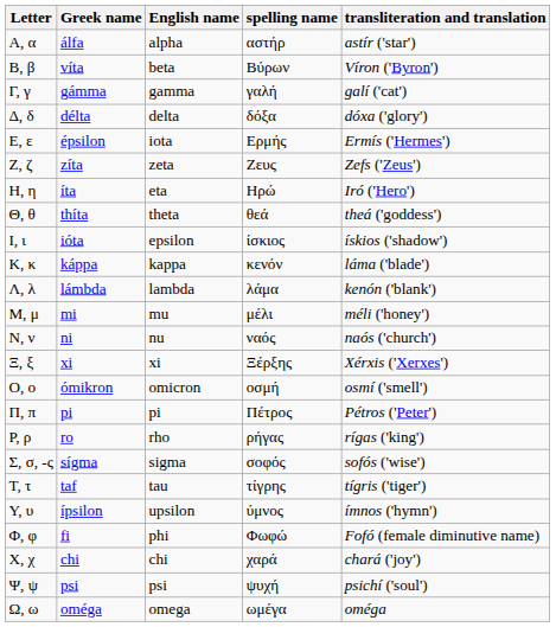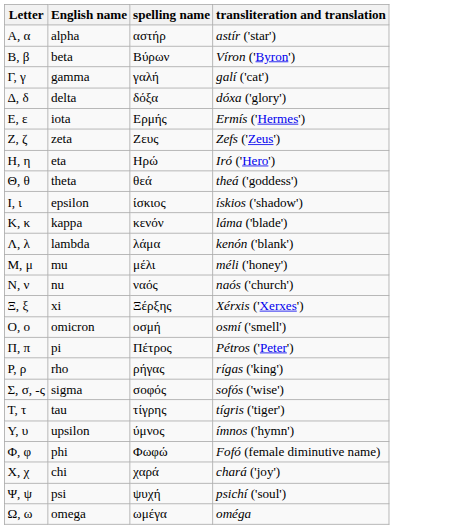- column: Greek name | álfa | víta | gámma | délta | épsilon | zíta | íta | thíta | ióta | káppa | lámbda | mi | ni | xi | ómikron | pi | ro | sígma | taf | ípsilon | fi | chi | psi | oméga
